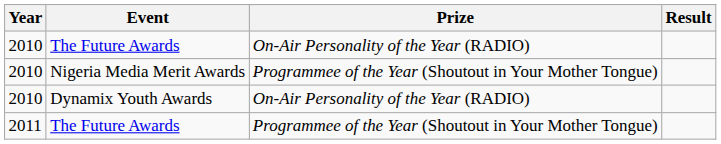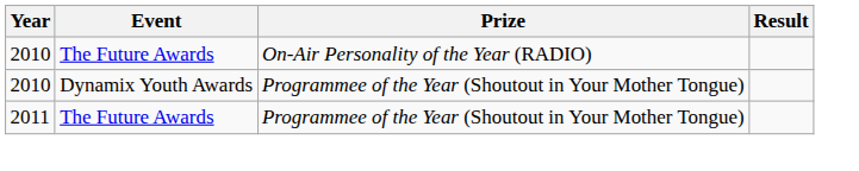- row: 2010 | Nigeria Media Merit Awards | Programmee of the Year (Shoutout in Your Mother Tongue)
Dynamix Youth Awards | Prize: On-Air Personality of the Year (RADIO) -> Programmee of the Year (Shoutout in Your Mother Tongue)
